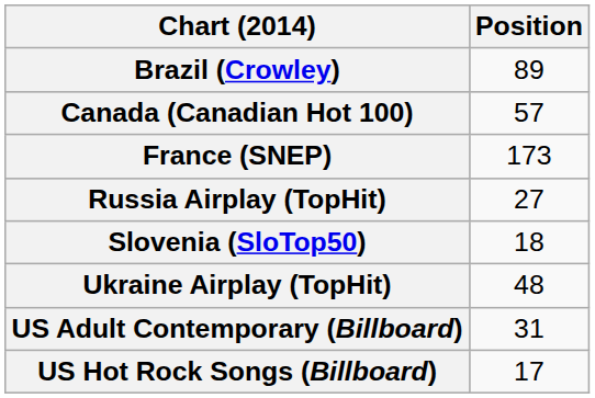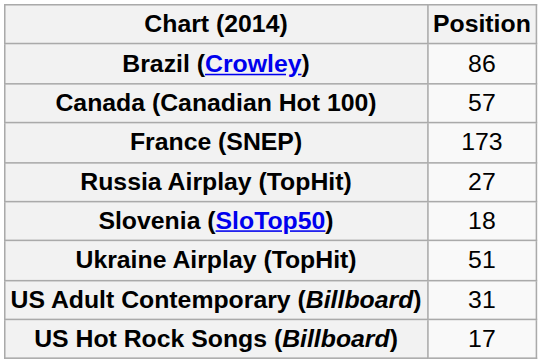Brazil (Crowley) | Position: 89 -> 86
Ukraine Airplay (TopHit) | Position: 48 -> 51
